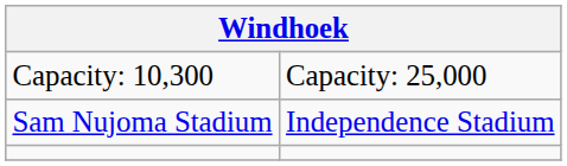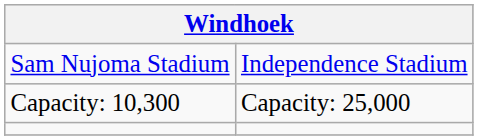rows swapped: Sam Nujoma Stadium <-> Capacity: 10,300
